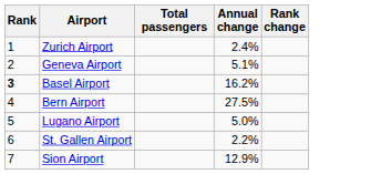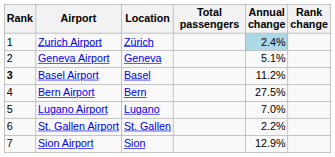+ column: Location | Zürich | Geneva | Basel | Bern | Lugano | St. Gallen | Sion
Zurich Airport | Annual change: no background -> lightblue background
Basel Airport | Annual change: 16.2% -> 11.2%
Lugano Airport | Annual change: 5.0% -> 7.0%
